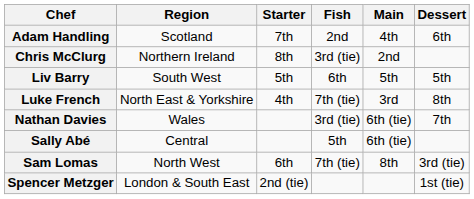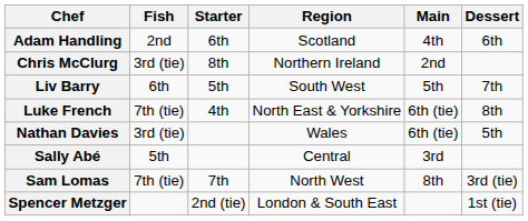columns swapped: Region <-> Fish
Adam Handling | Starter: 7th -> 6th
Liv Barry | Dessert: 5th -> 7th
Luke French | Main: 3rd -> 6th (tie)
Nathan Davies | Dessert: 7th -> 5th
Sally Abé | Main: 6th (tie) -> 3rd
Sam Lomas | Starter: 6th -> 7th
